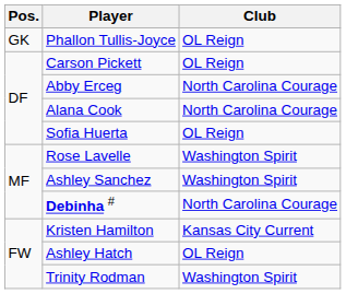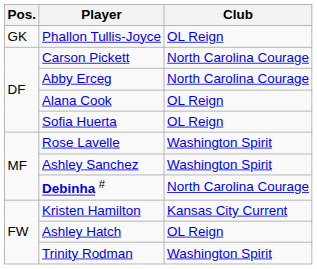Carson Pickett | Club: OL Reign -> North Carolina Courage
Alana Cook | Club: North Carolina Courage -> OL Reign
